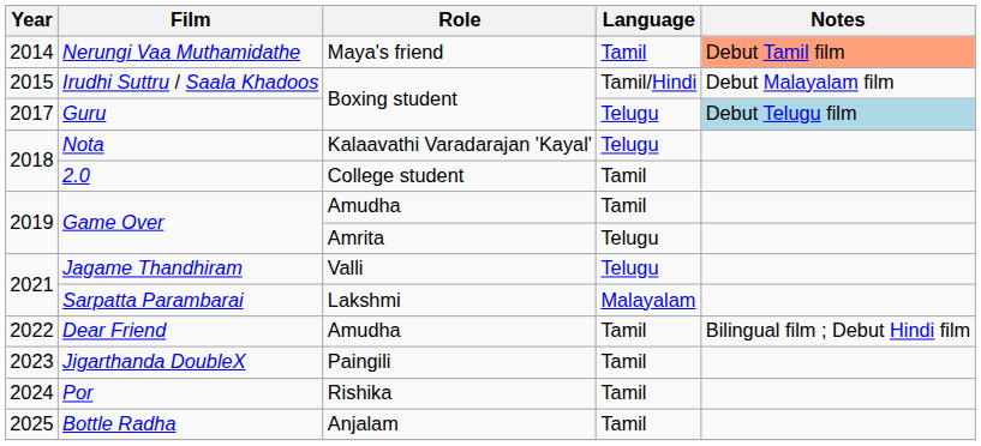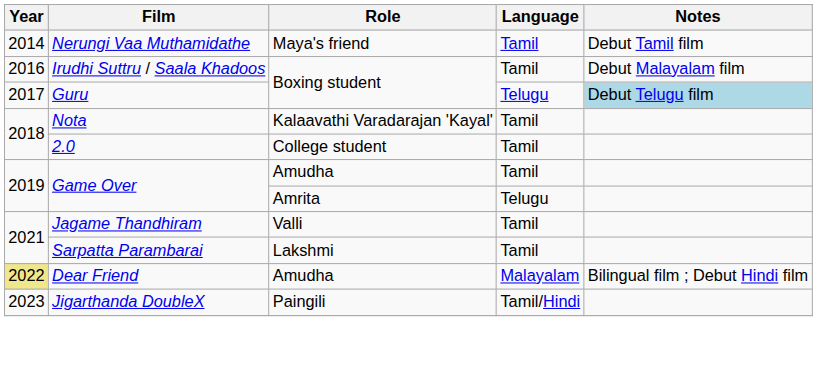Nerungi Vaa Muthamidathe | Notes: lightsalmon background -> no background
Irudhi Suttru / Saala Khadoos | Year: 2015 -> 2016
Irudhi Suttru / Saala Khadoos | Language: Tamil/Hindi -> Tamil
Nota | Language: Telugu -> Tamil
Jagame Thandhiram | Language: Telugu -> Tamil
Sarpatta Parambarai | Language: Malayalam -> Tamil
Dear Friend | Year: no background -> khaki background
Dear Friend | Language: Tamil -> Malayalam
Jigarthanda DoubleX | Language: Tamil -> Tamil/Hindi
- row: 2024 | Por | Rishika | Tamil
- row: 2025 | Bottle Radha | Anjalam | Tamil
